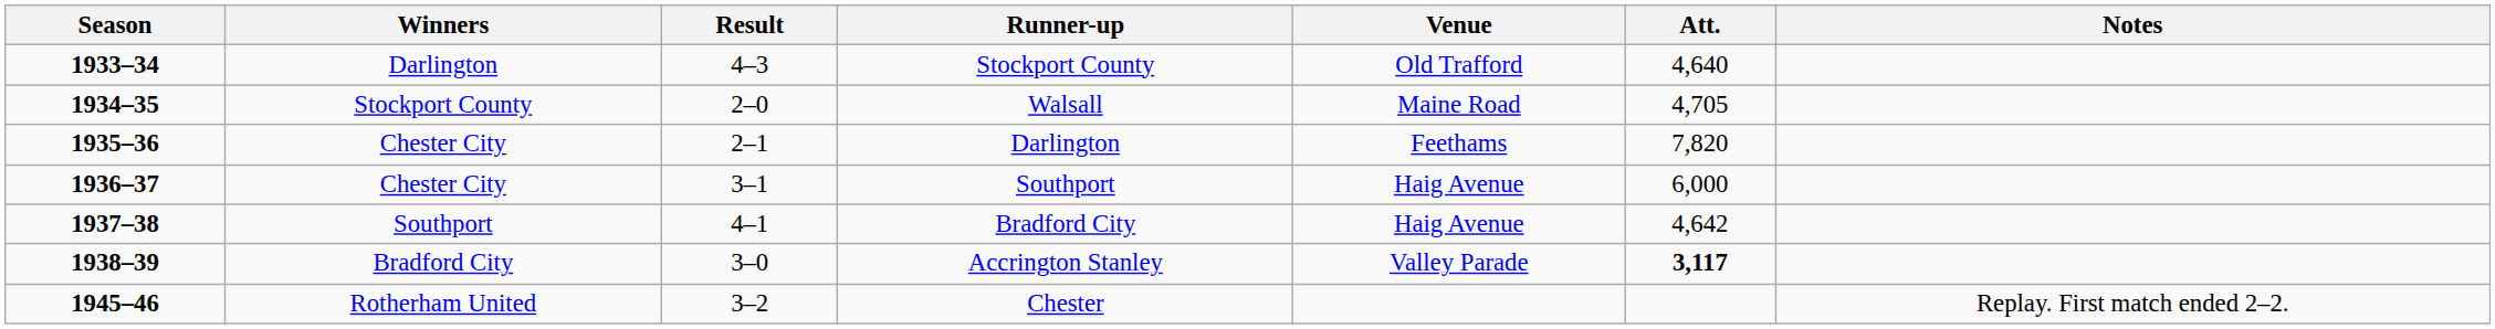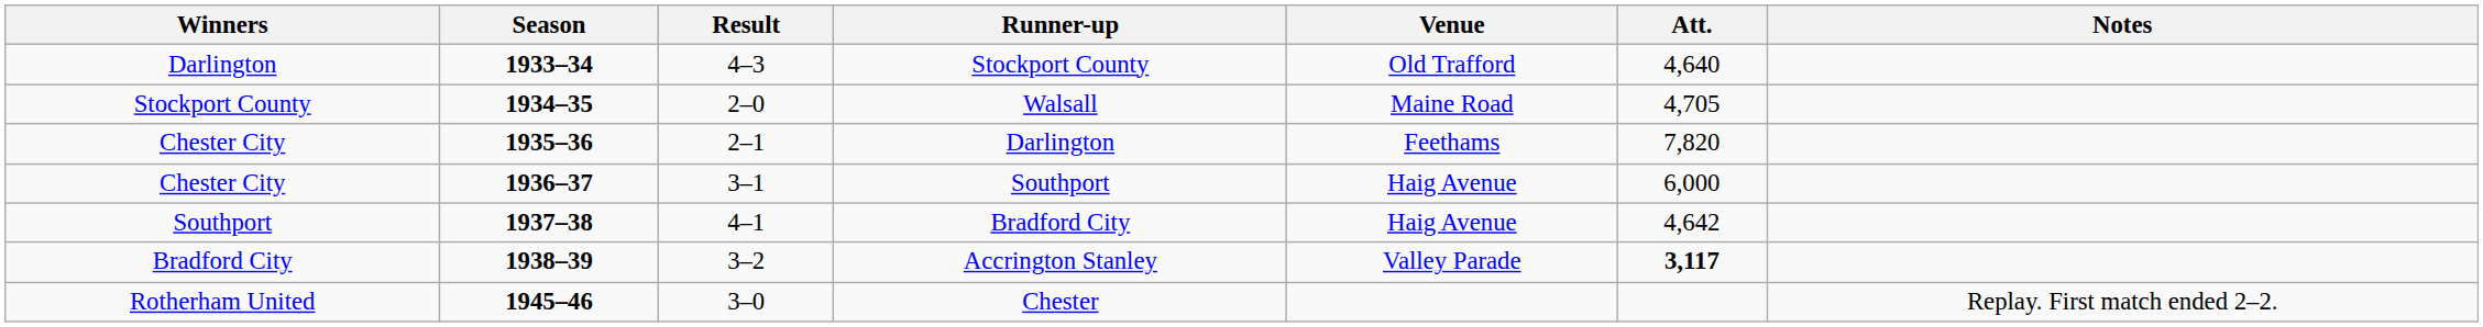columns swapped: Season <-> Winners
Accrington Stanley | Result: 3–0 -> 3–2
Chester | Result: 3–2 -> 3–0
